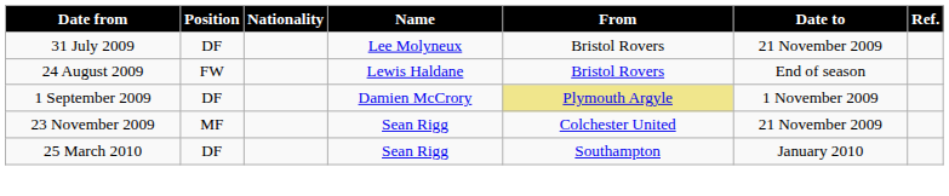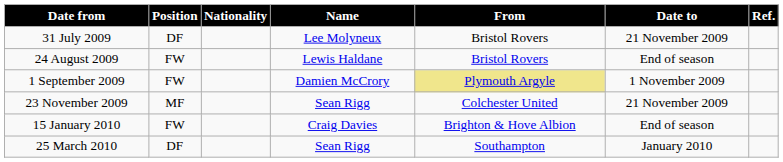1 September 2009 | Position: DF -> FW
+ row: 15 January 2010 | FW | Craig Davies | Brighton & Hove Albion | End of season
